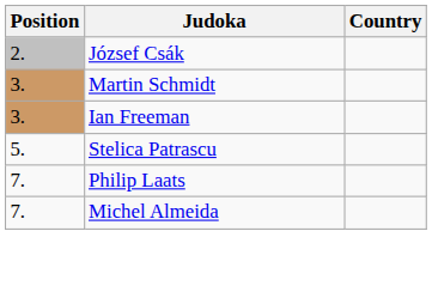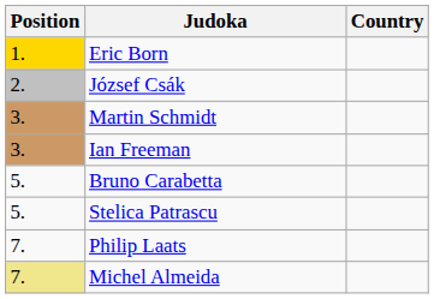+ row: 1. | Eric Born
+ row: 5. | Bruno Carabetta
Michel Almeida | Position: no background -> khaki background
